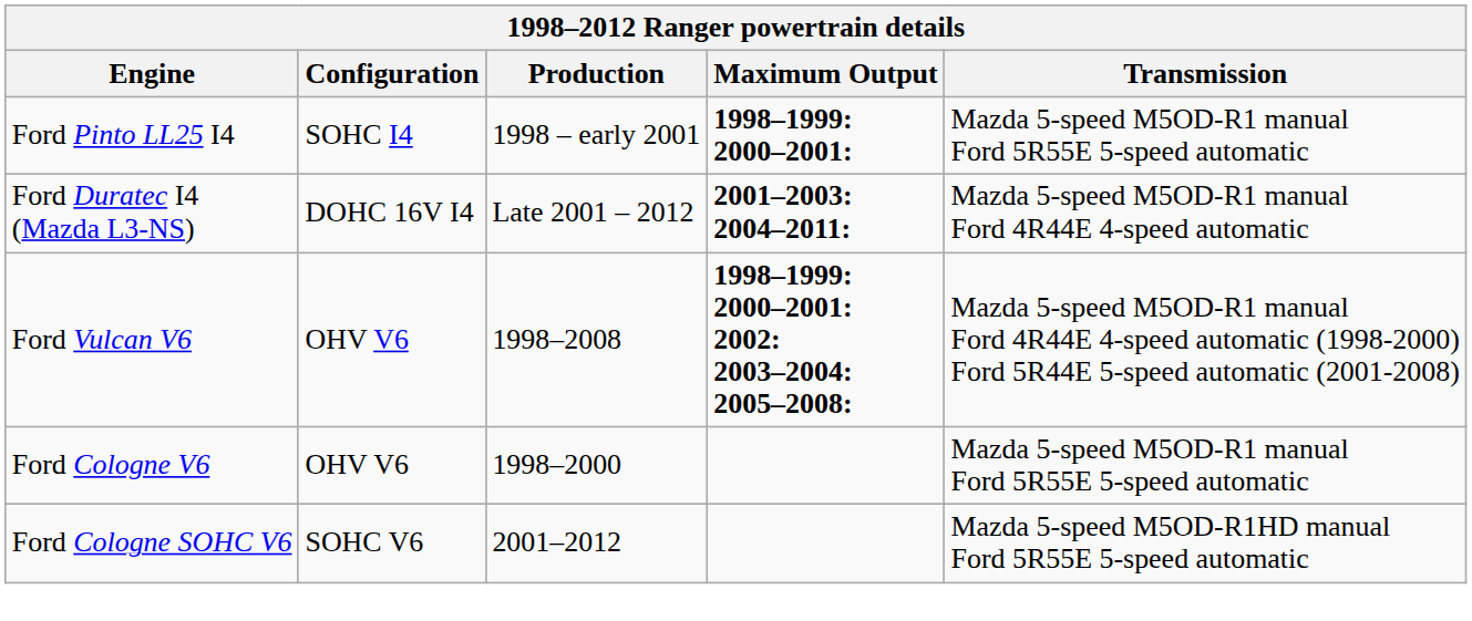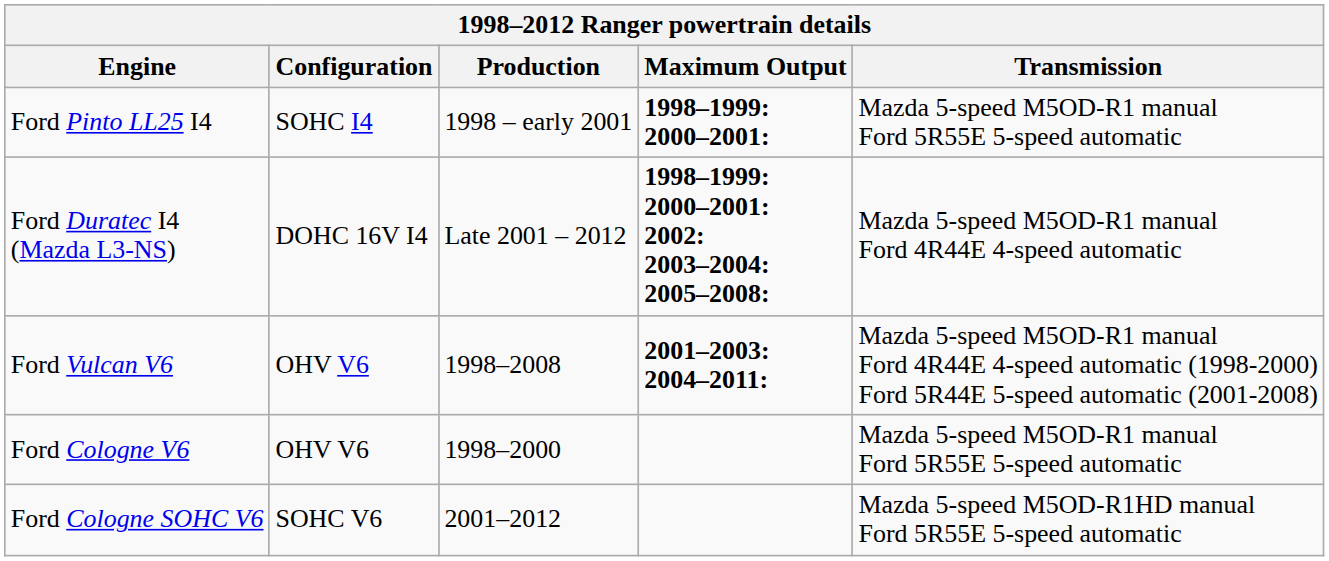Ford Duratec I4 (Mazda L3-NS) | Maximum Output: 2001–2003: 2004–2011: -> 1998–1999: 2000–2001: 2002: 2003–2004: 2005–2008:
Ford Vulcan V6 | Maximum Output: 1998–1999: 2000–2001: 2002: 2003–2004: 2005–2008: -> 2001–2003: 2004–2011:
